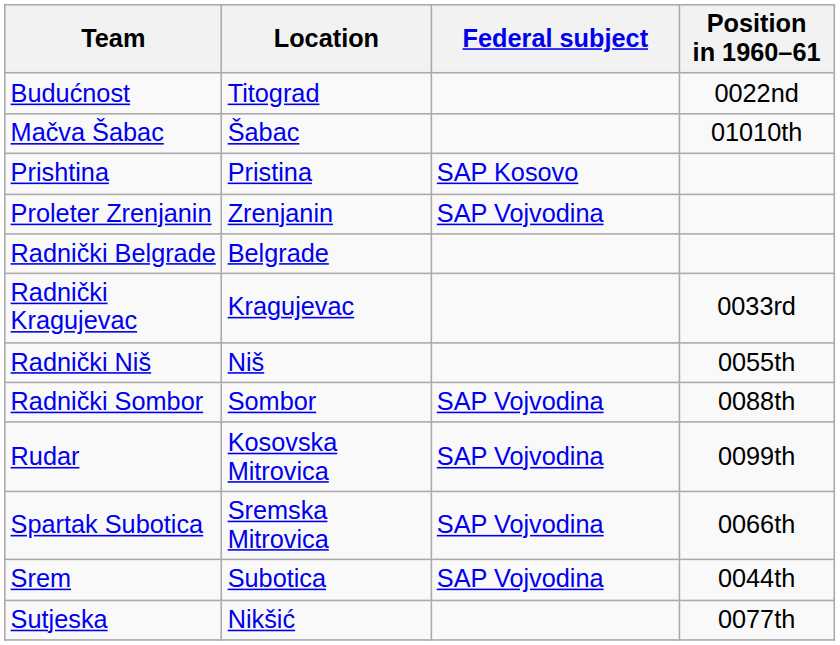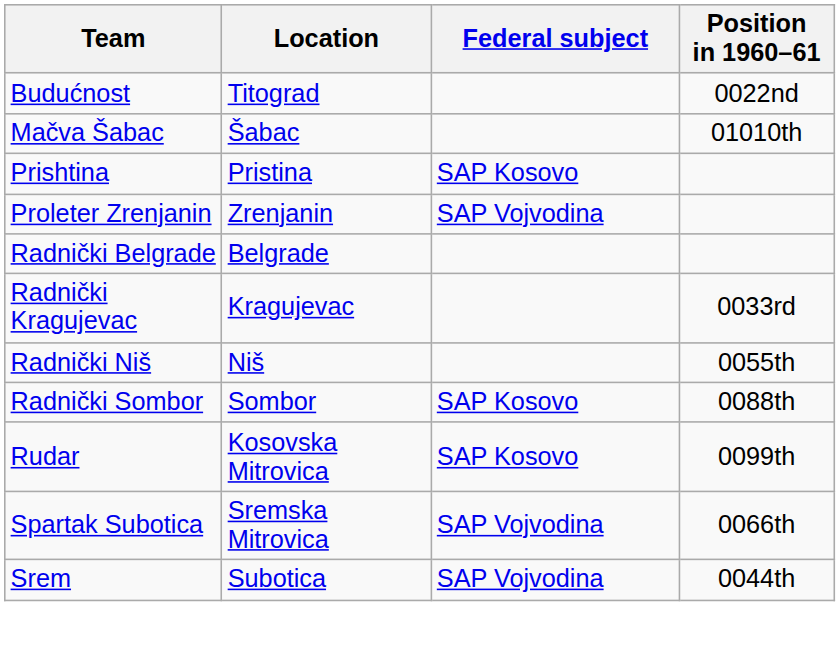Radnički Sombor | Federal subject: SAP Vojvodina -> SAP Kosovo
Rudar | Federal subject: SAP Vojvodina -> SAP Kosovo
- row: Sutjeska | Nikšić | 0077th
